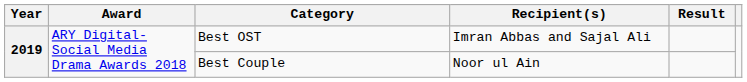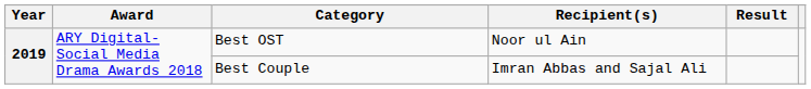Best OST | Recipient(s): Imran Abbas and Sajal Ali -> Noor ul Ain
Best Couple | Recipient(s): Noor ul Ain -> Imran Abbas and Sajal Ali
